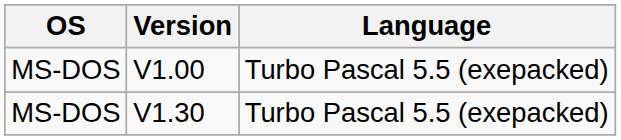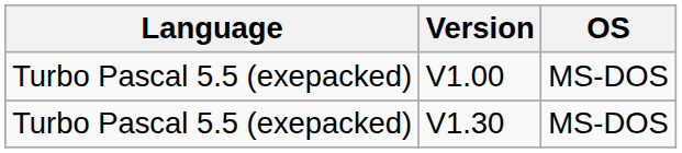columns swapped: OS <-> Language
